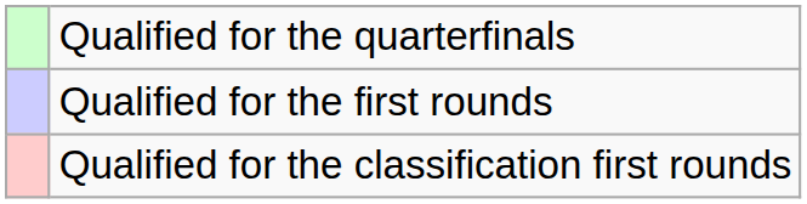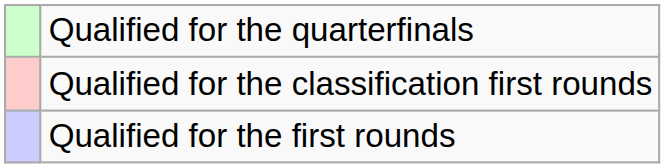rows swapped: Qualified for the first rounds <-> Qualified for the classification first rounds
